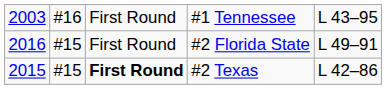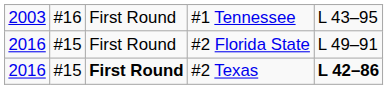#2 Texas | column 1: 2015 -> 2016
#2 Texas | column 5: normal -> bold
